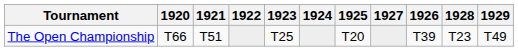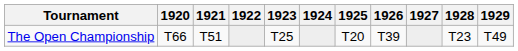columns swapped: 1926 <-> 1927
